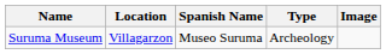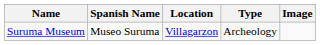columns swapped: Spanish Name <-> Location
